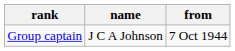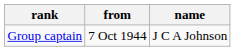columns swapped: name <-> from
